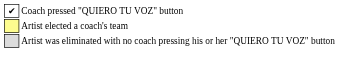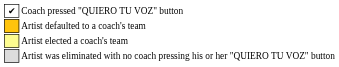+ row: Artist defaulted to a coach's team
